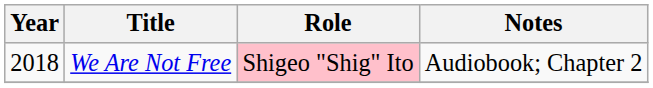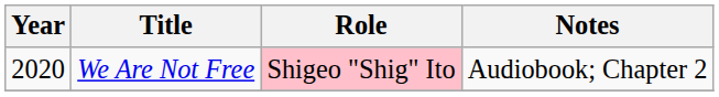We Are Not Free | Year: 2018 -> 2020
